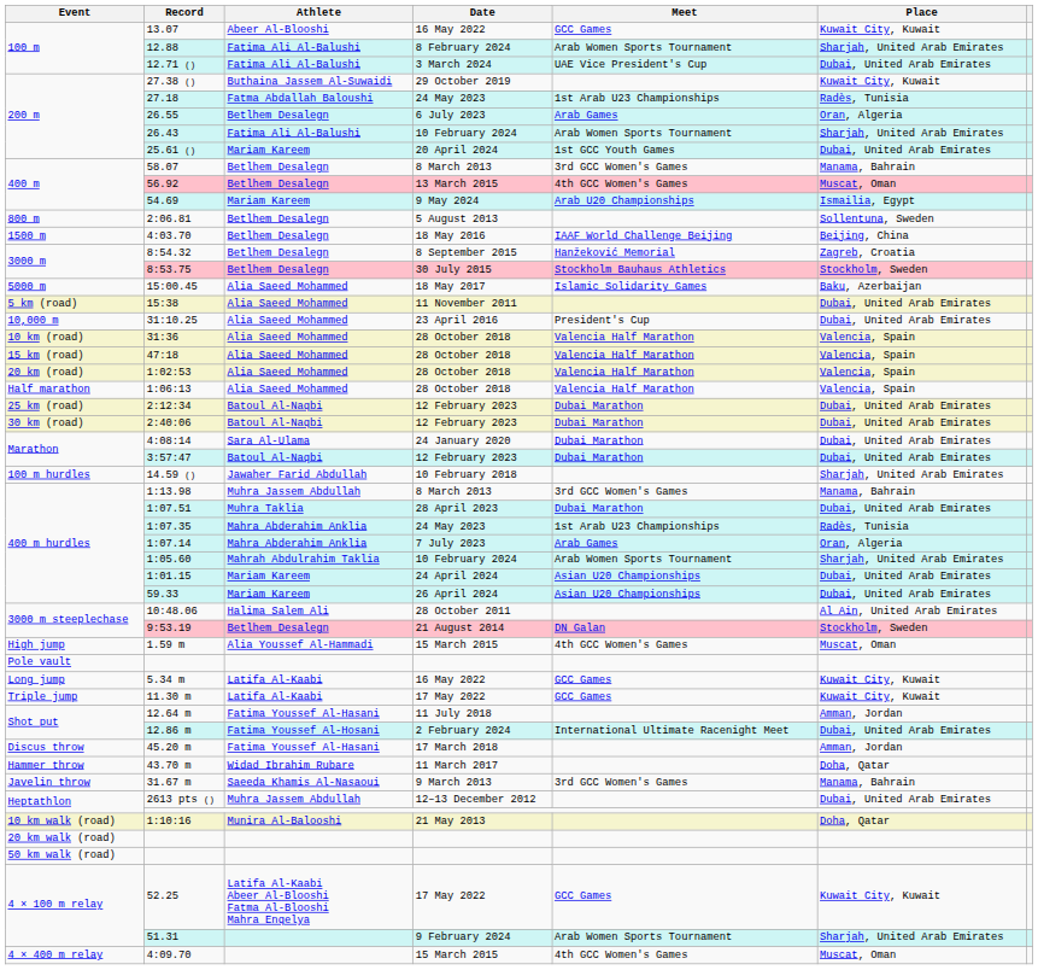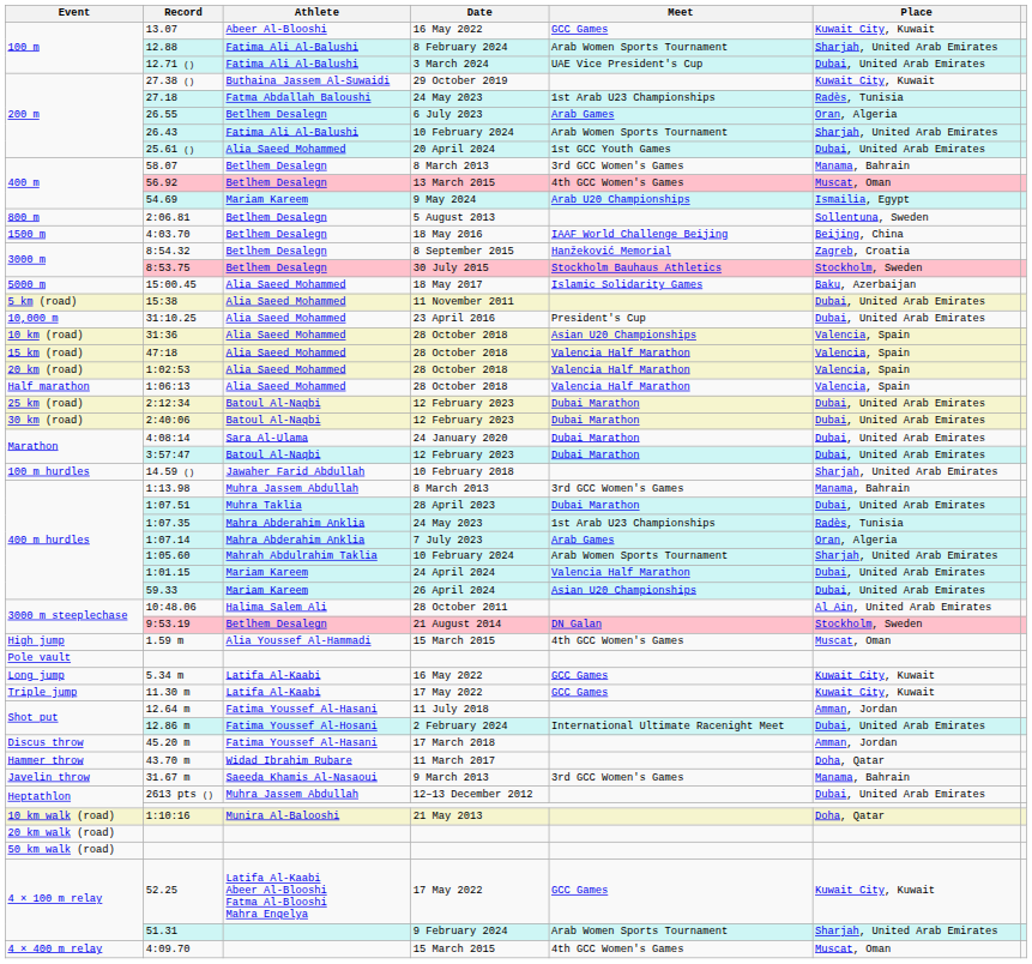25.61 () | Athlete: Mariam Kareem -> Alia Saeed Mohammed
31:36 | Meet: Valencia Half Marathon -> Asian U20 Championships
1:01.15 | Meet: Asian U20 Championships -> Valencia Half Marathon
